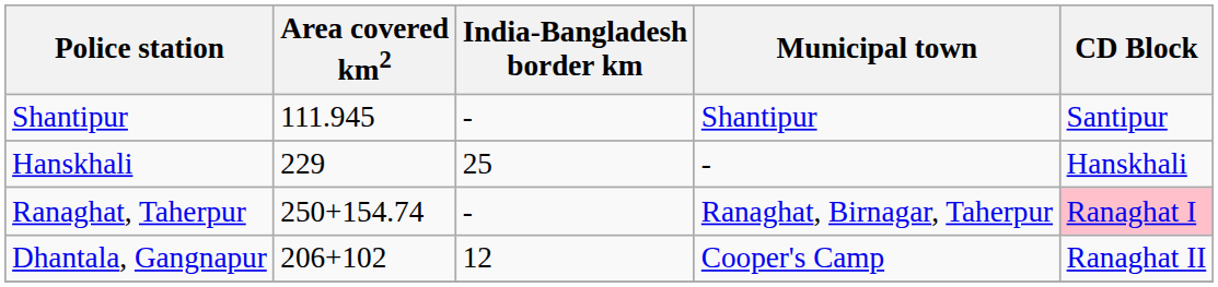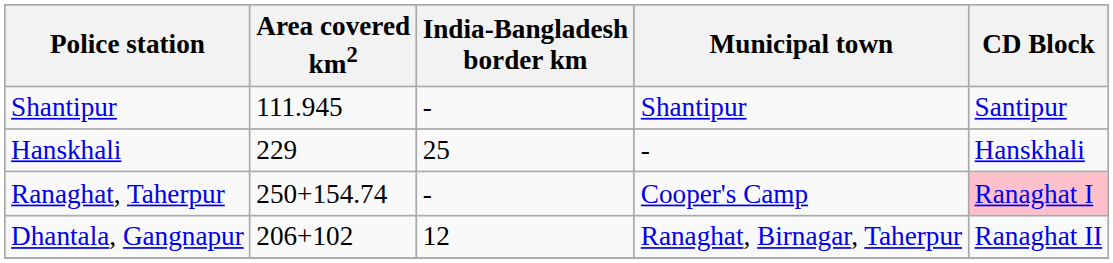Ranaghat, Taherpur | Municipal town: Ranaghat, Birnagar, Taherpur -> Cooper's Camp
Dhantala, Gangnapur | Municipal town: Cooper's Camp -> Ranaghat, Birnagar, Taherpur
